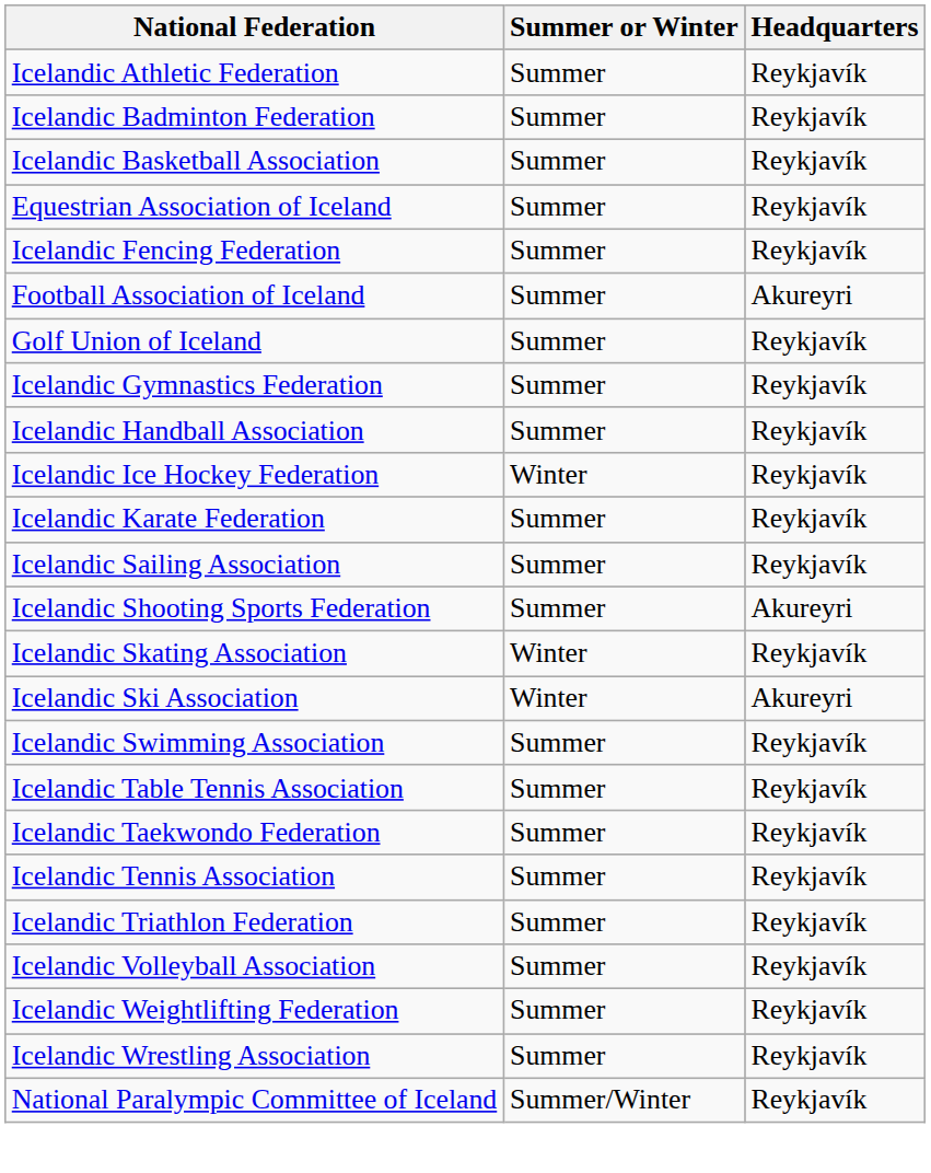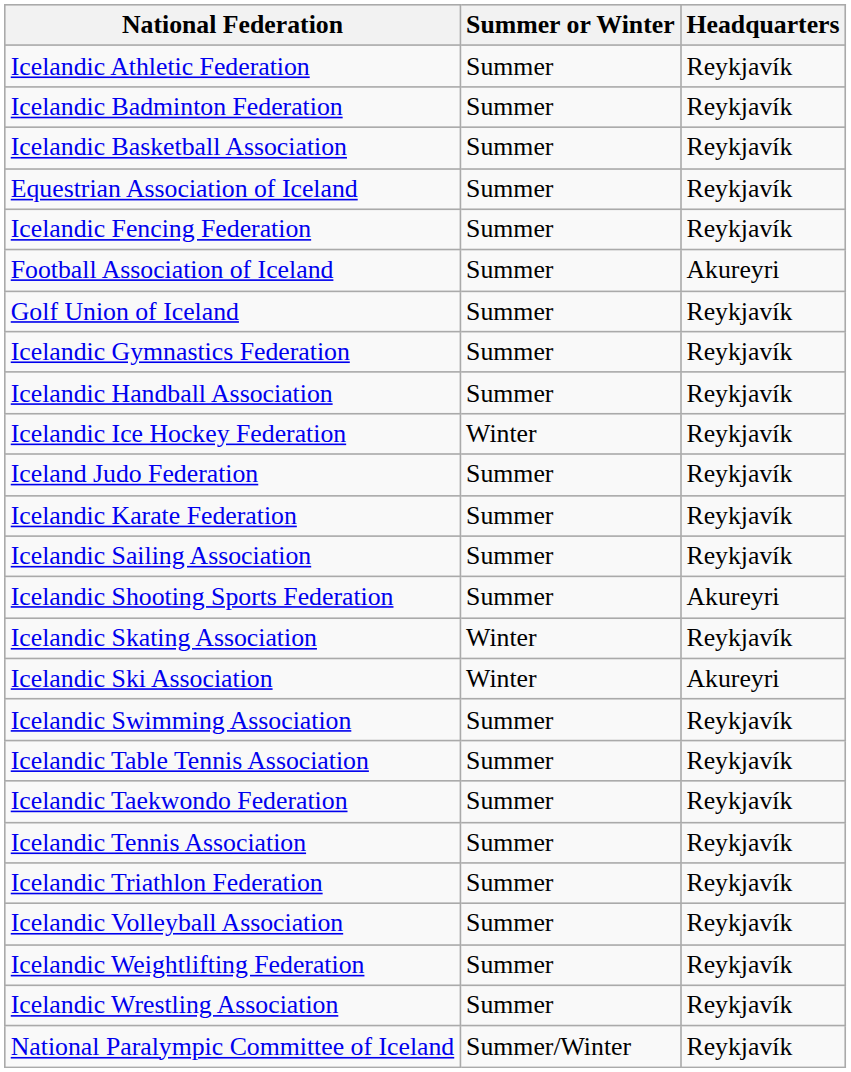+ row: Iceland Judo Federation | Summer | Reykjavík
